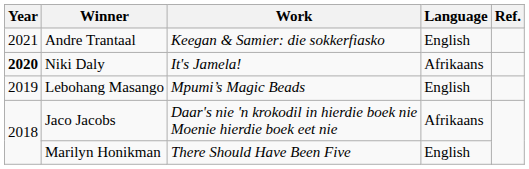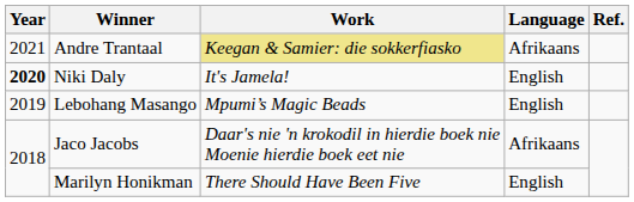Andre Trantaal | Work: no background -> khaki background
Andre Trantaal | Language: English -> Afrikaans
Niki Daly | Language: Afrikaans -> English
